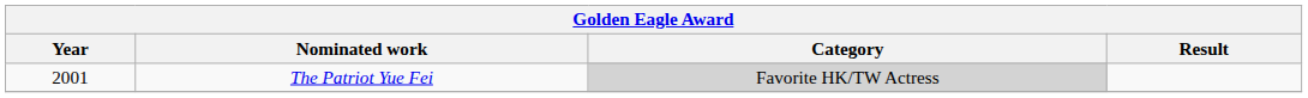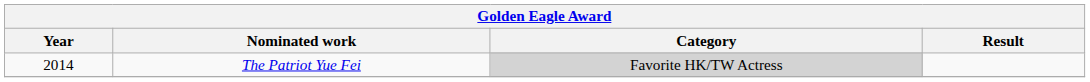The Patriot Yue Fei | Year: 2001 -> 2014
